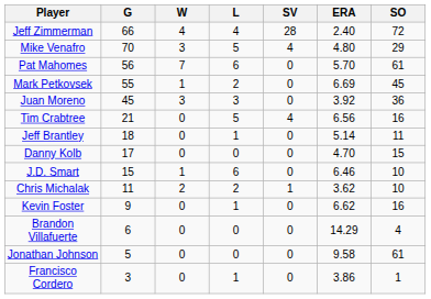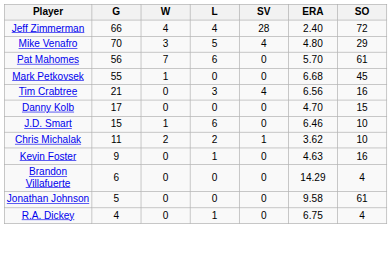Mark Petkovsek | L: 2 -> 0
Mark Petkovsek | ERA: 6.69 -> 6.68
- row: Juan Moreno | 45 | 3 | 3 | 0 | 3.92 | 36
Tim Crabtree | L: 5 -> 3
- row: Jeff Brantley | 18 | 0 | 1 | 0 | 5.14 | 11
Kevin Foster | ERA: 6.62 -> 4.63
+ row: R.A. Dickey | 4 | 0 | 1 | 0 | 6.75 | 4
- row: Francisco Cordero | 3 | 0 | 1 | 0 | 3.86 | 1
